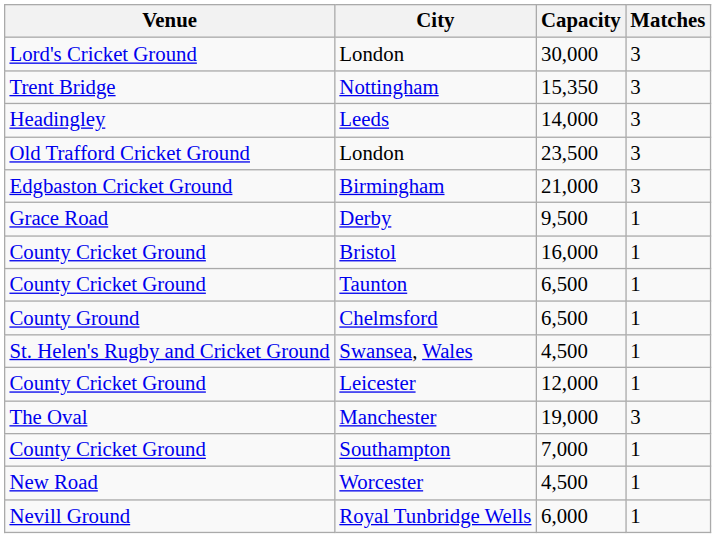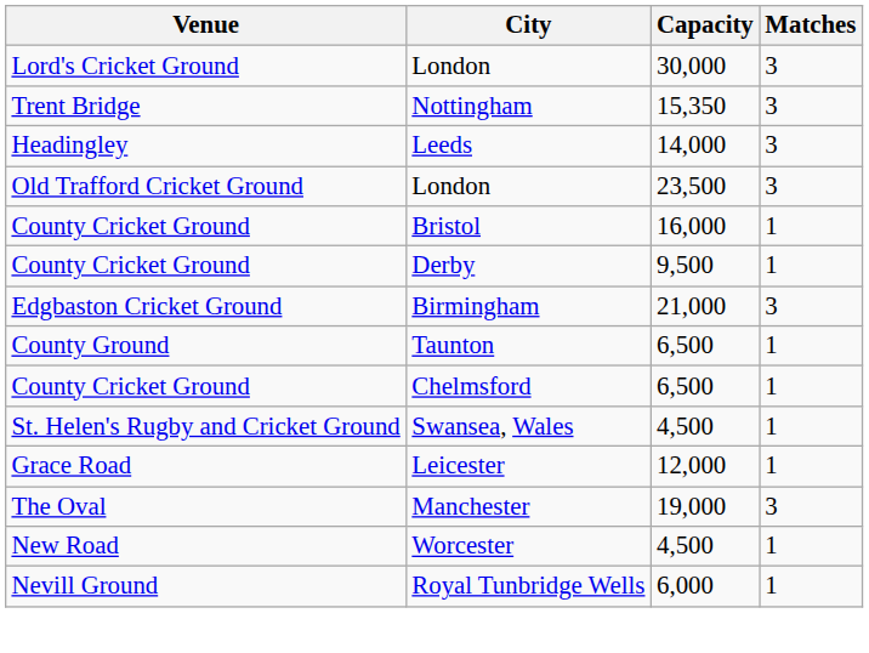rows swapped: Birmingham <-> Bristol
Derby | Venue: Grace Road -> County Cricket Ground
Taunton | Venue: County Cricket Ground -> County Ground
Chelmsford | Venue: County Ground -> County Cricket Ground
Leicester | Venue: County Cricket Ground -> Grace Road
- row: County Cricket Ground | Southampton | 7,000 | 1
